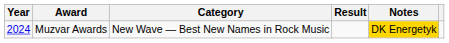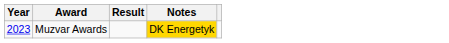- column: Category | New Wave — Best New Names in Rock Music
Muzvar Awards | Year: 2024 -> 2023
